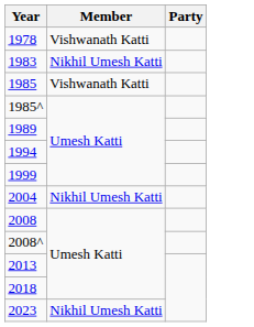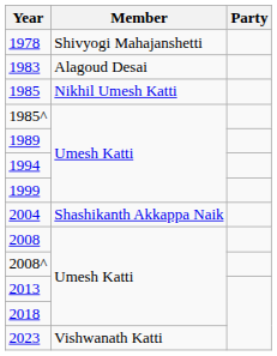1978 | Member: Vishwanath Katti -> Shivyogi Mahajanshetti
1983 | Member: Nikhil Umesh Katti -> Alagoud Desai
1985 | Member: Vishwanath Katti -> Nikhil Umesh Katti
2004 | Member: Nikhil Umesh Katti -> Shashikanth Akkappa Naik
2023 | Member: Nikhil Umesh Katti -> Vishwanath Katti
